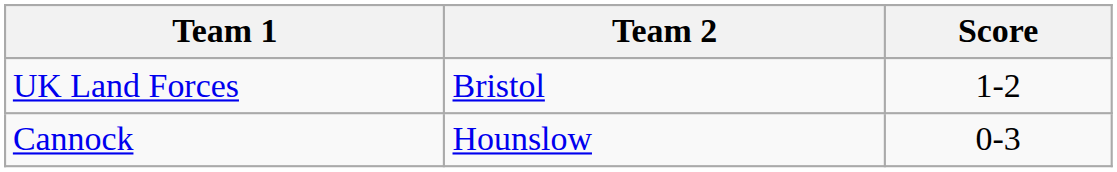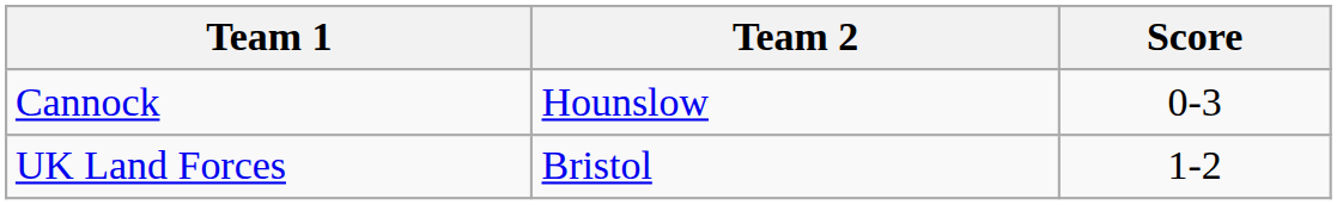rows swapped: UK Land Forces <-> Cannock
